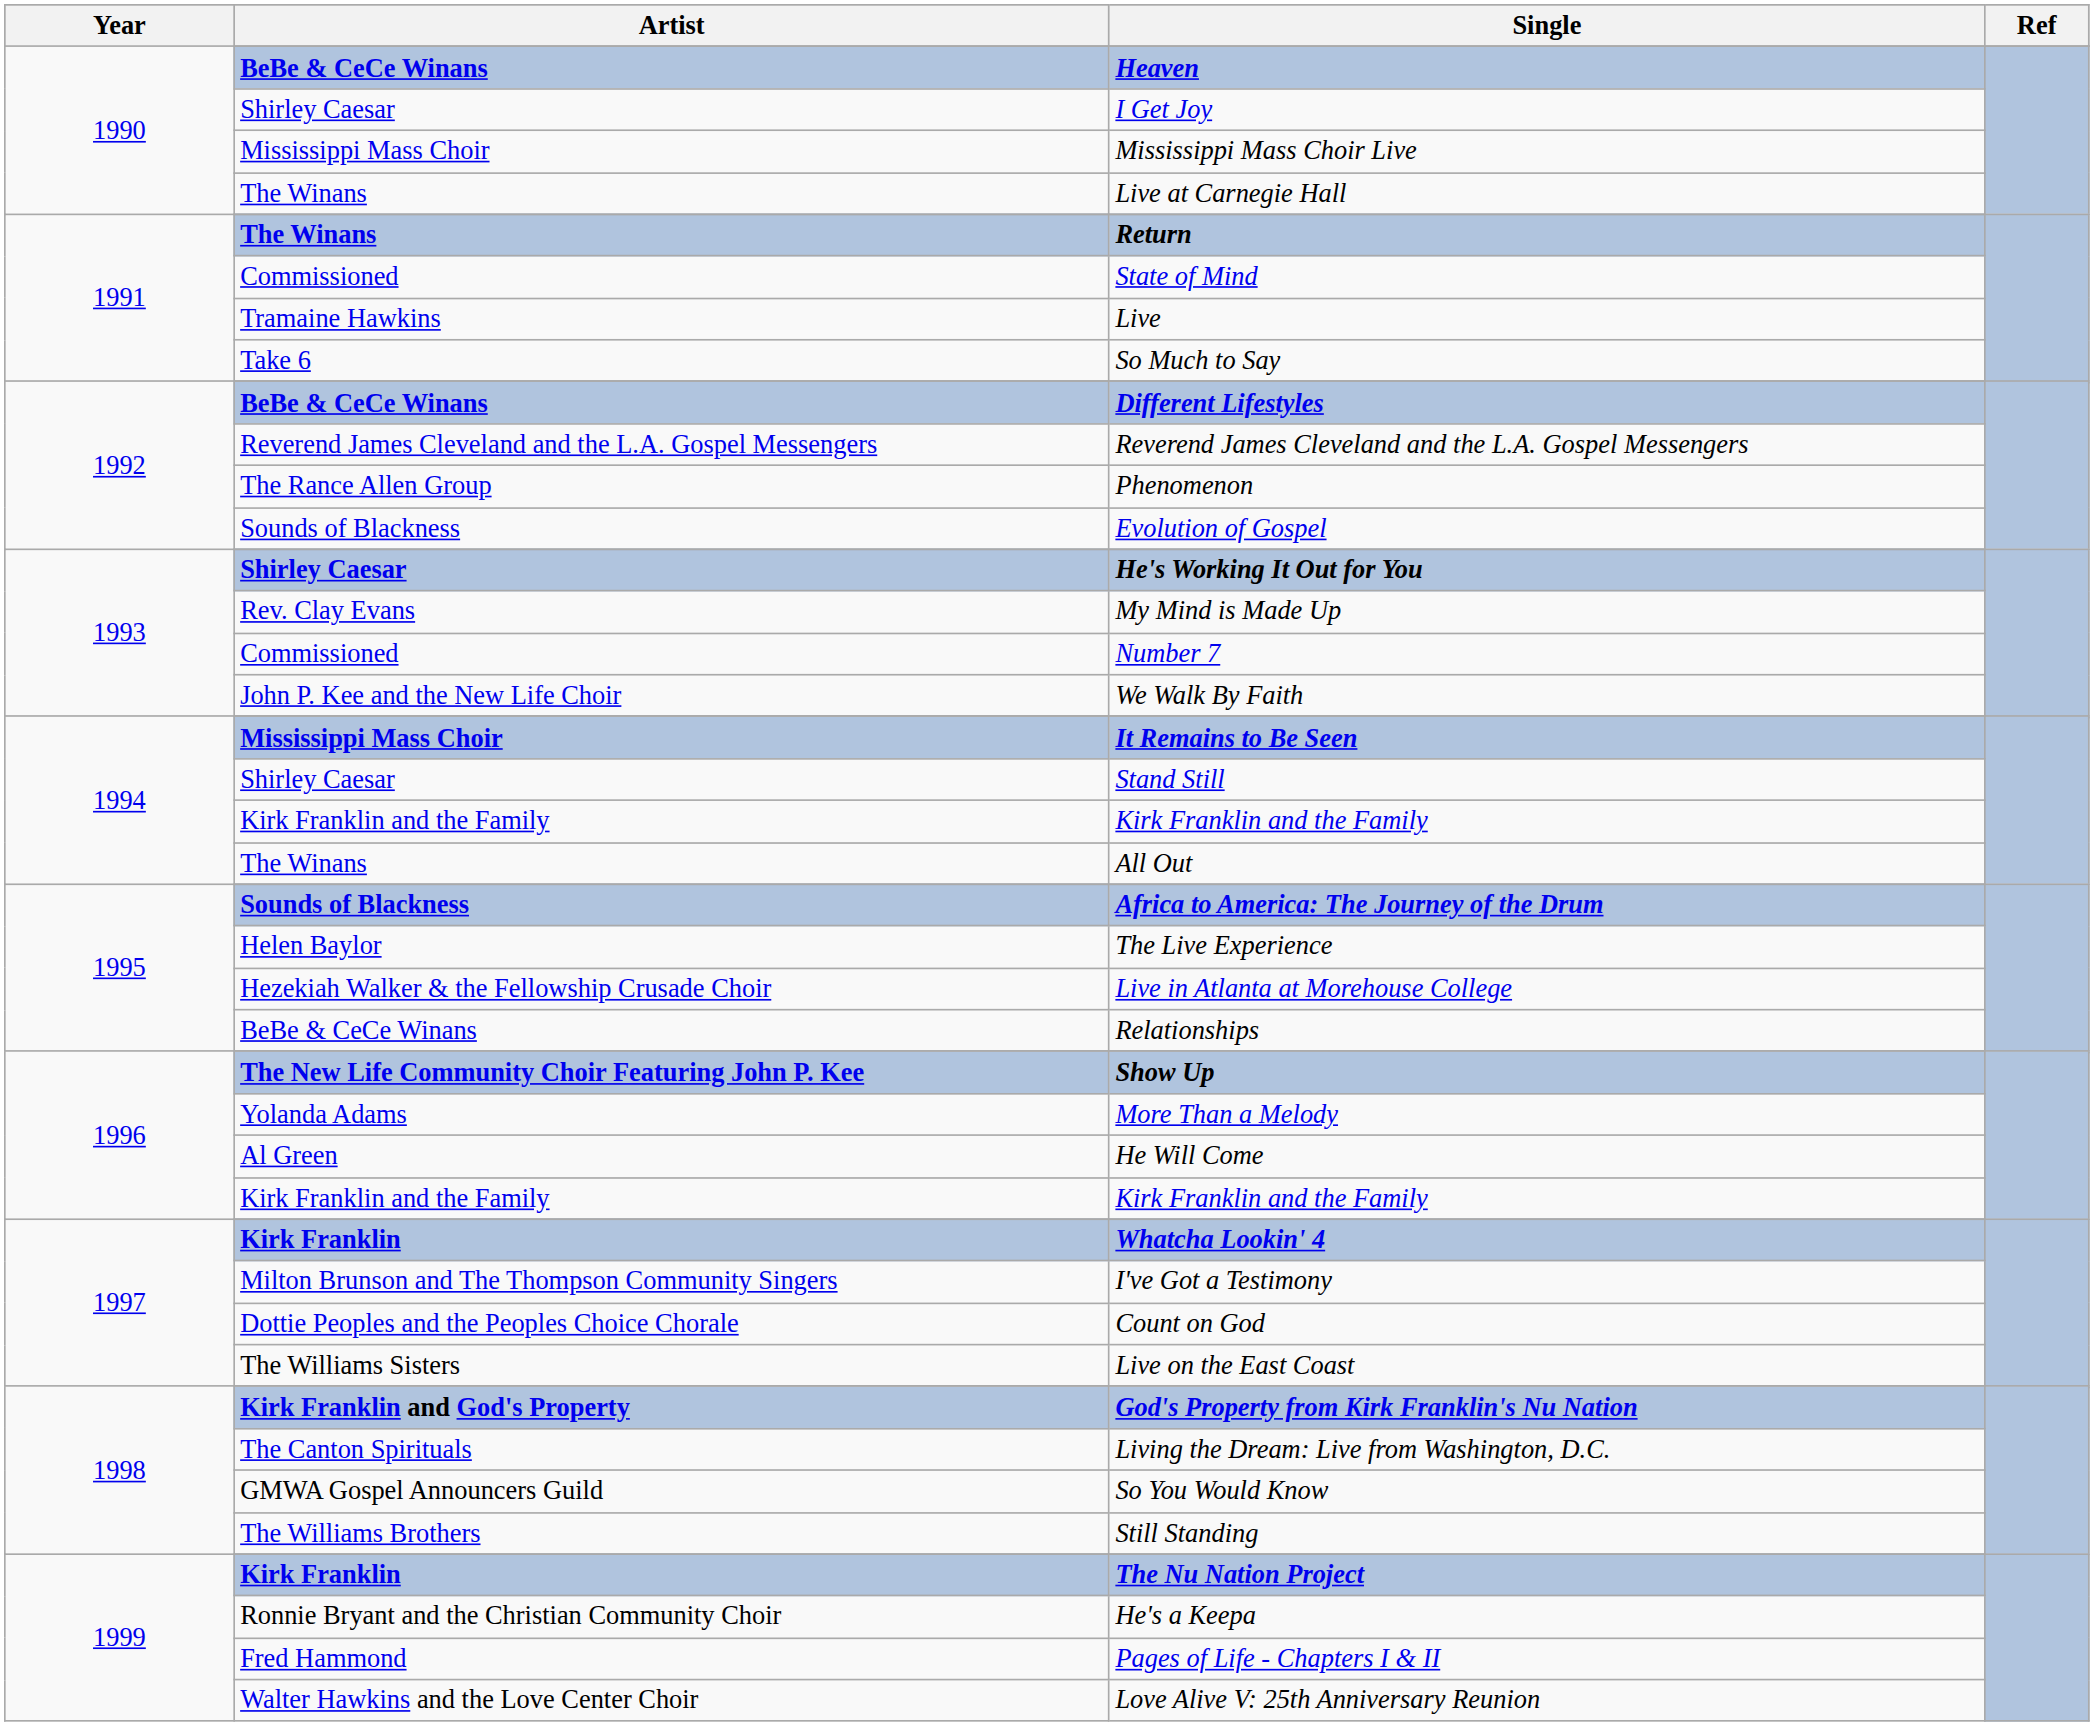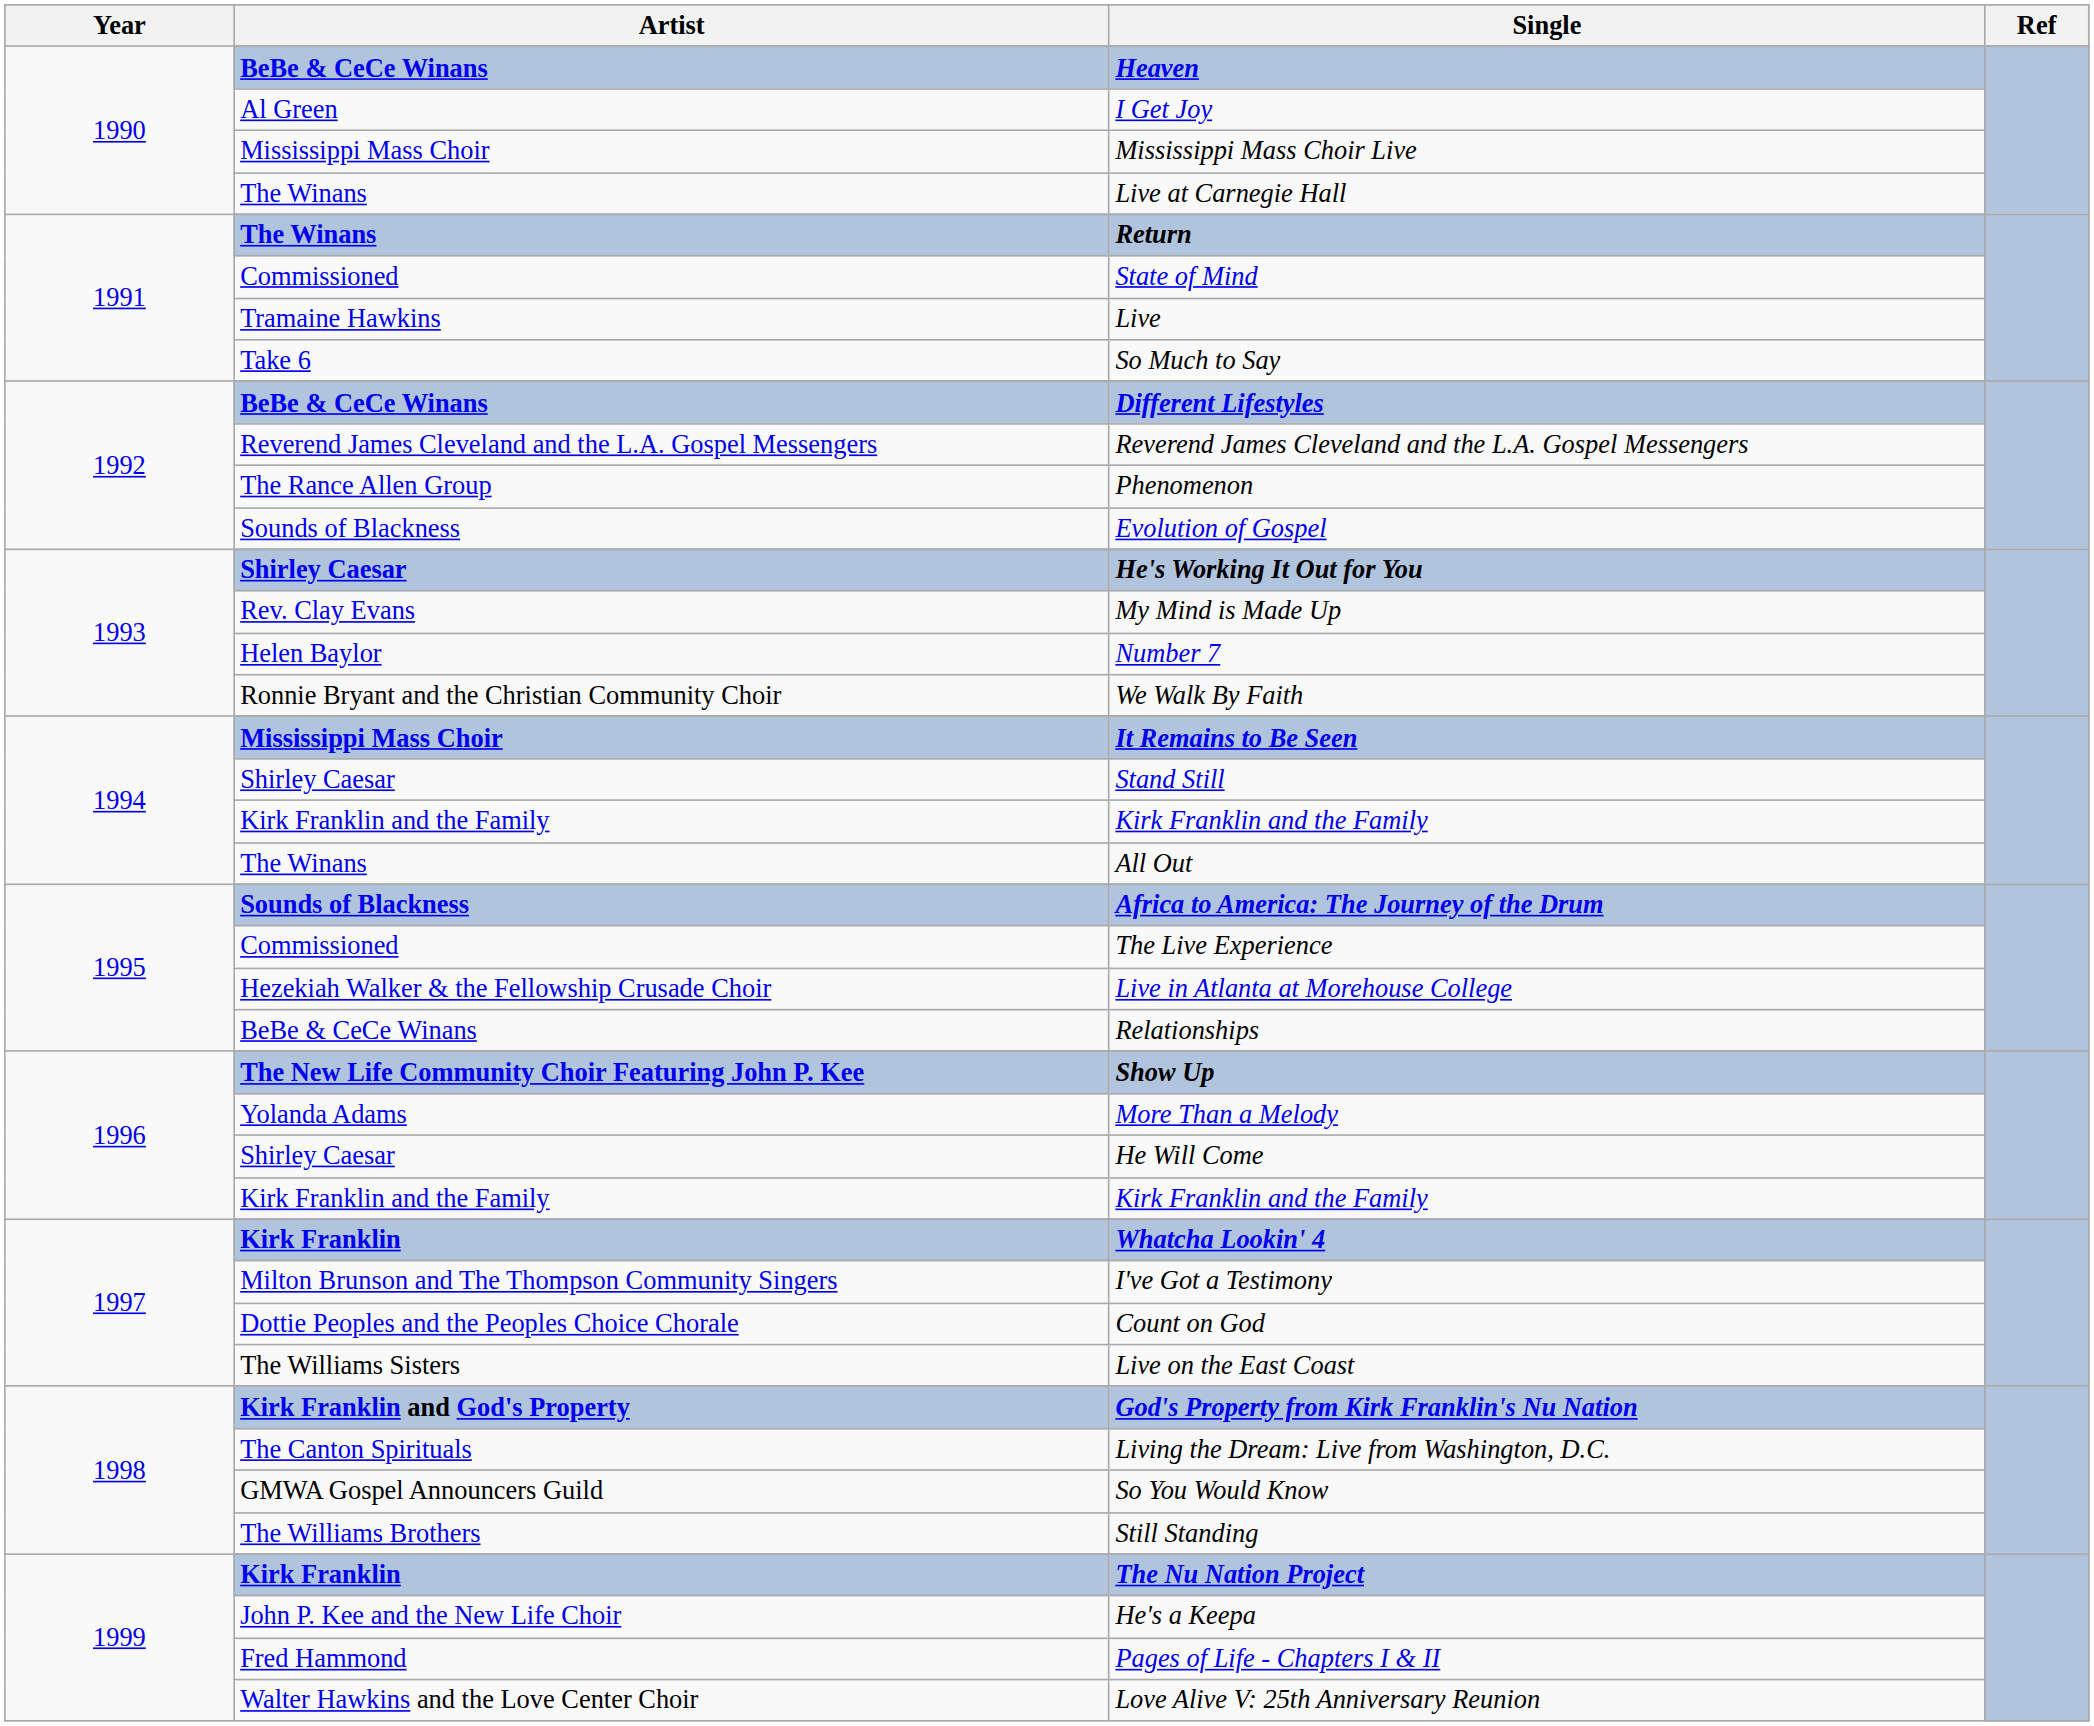I Get Joy | Artist: Shirley Caesar -> Al Green
Number 7 | Artist: Commissioned -> Helen Baylor
We Walk By Faith | Artist: John P. Kee and the New Life Choir -> Ronnie Bryant and the Christian Community Choir
The Live Experience | Artist: Helen Baylor -> Commissioned
He Will Come | Artist: Al Green -> Shirley Caesar
He's a Keepa | Artist: Ronnie Bryant and the Christian Community Choir -> John P. Kee and the New Life Choir
